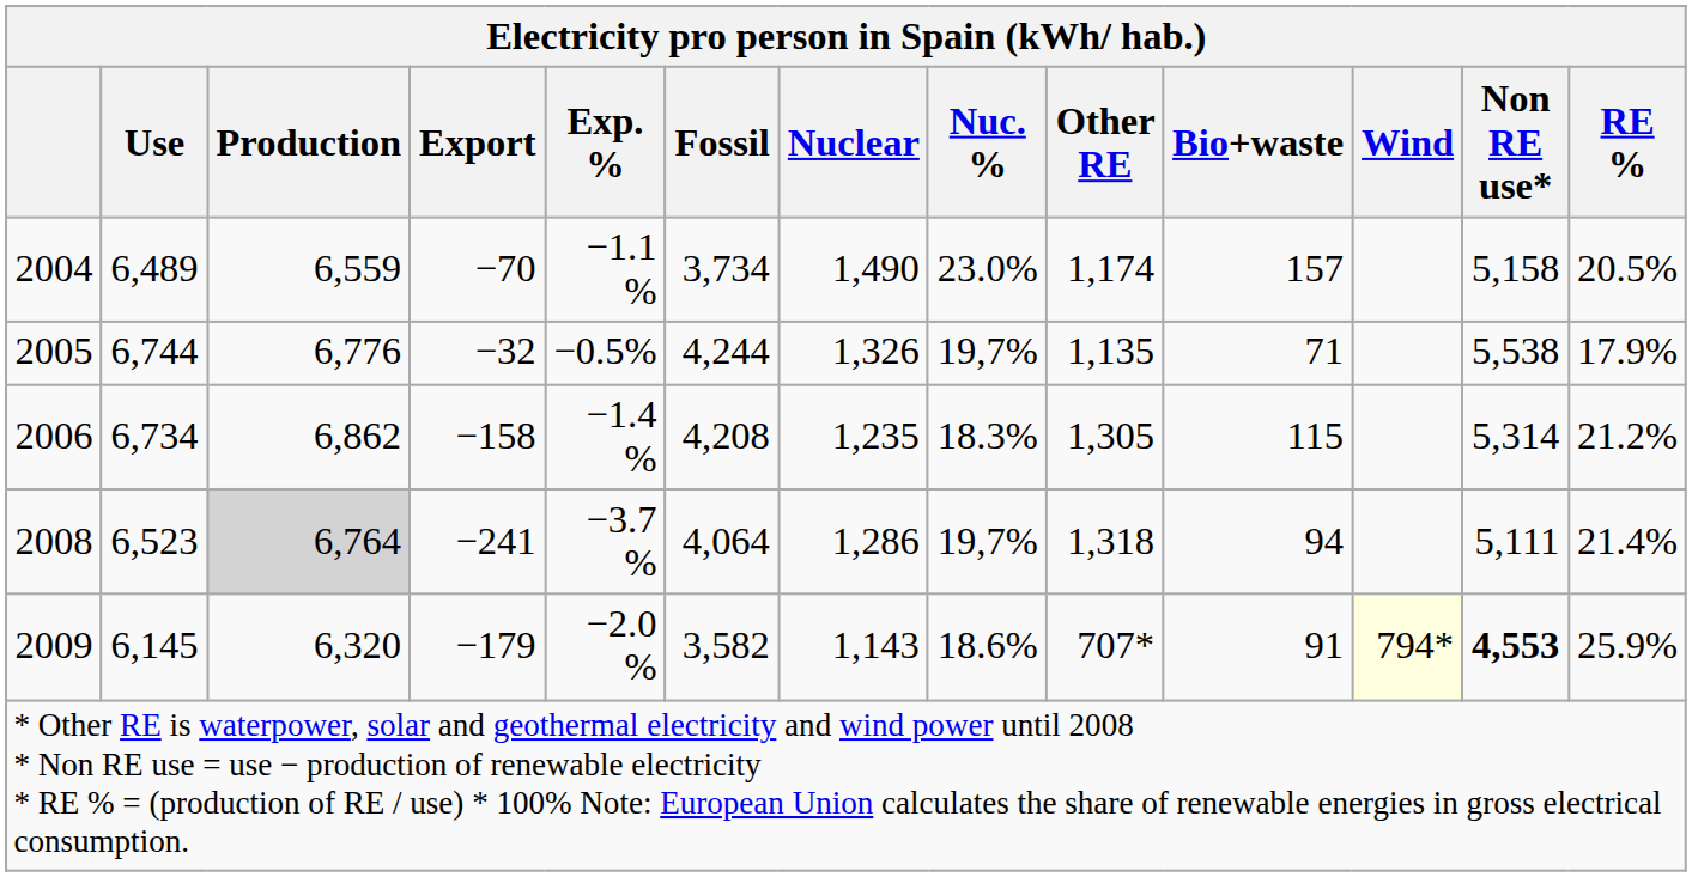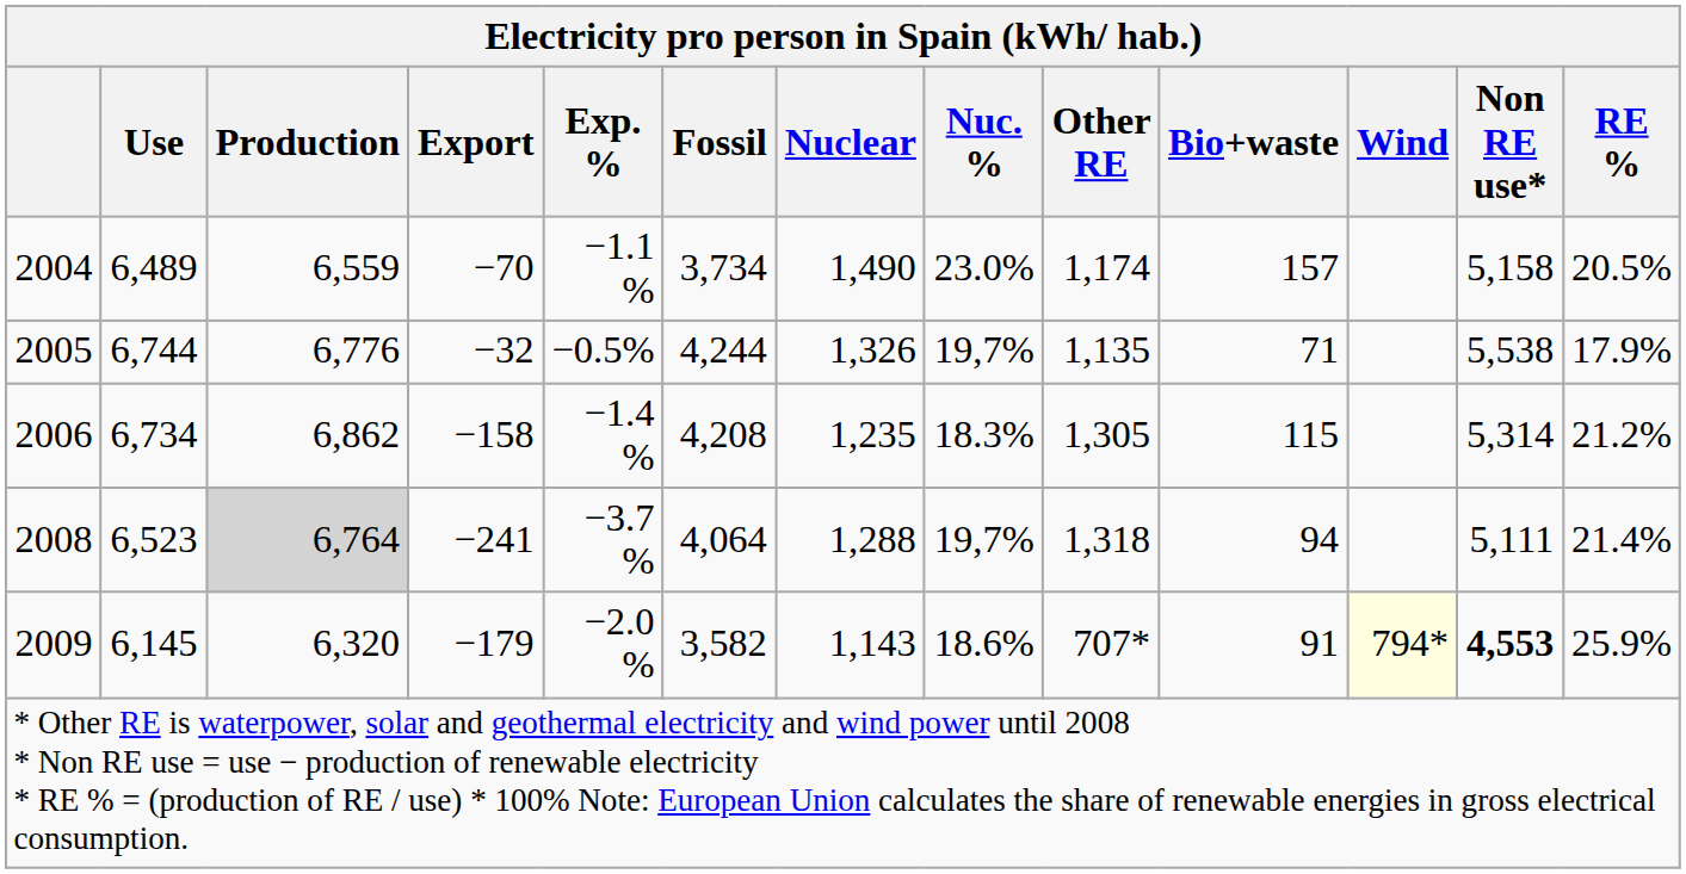2008 | Nuclear: 1,286 -> 1,288
